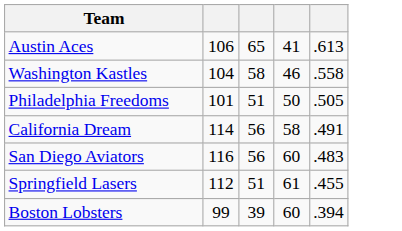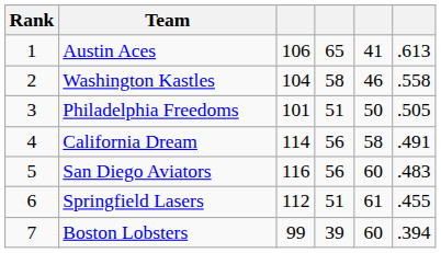+ column: Rank | 1 | 2 | 3 | 4 | 5 | 6 | 7
